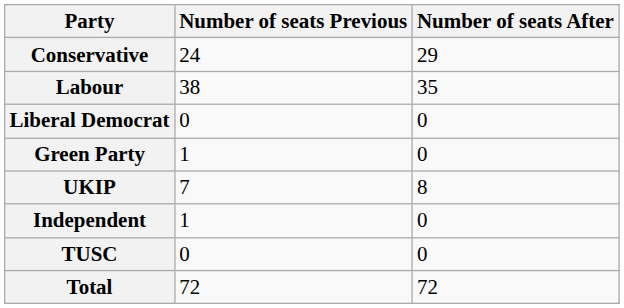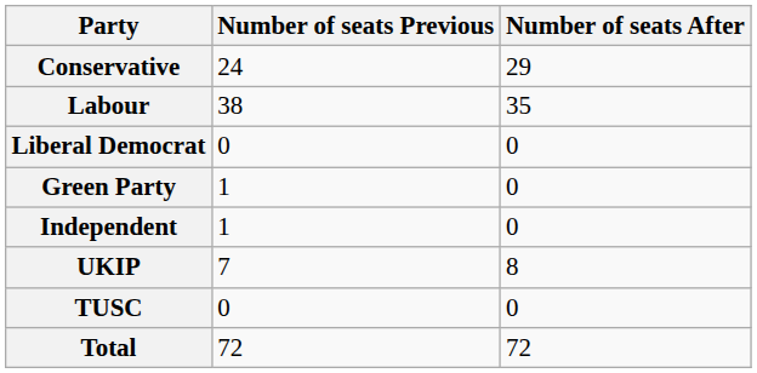rows swapped: Independent <-> UKIP
